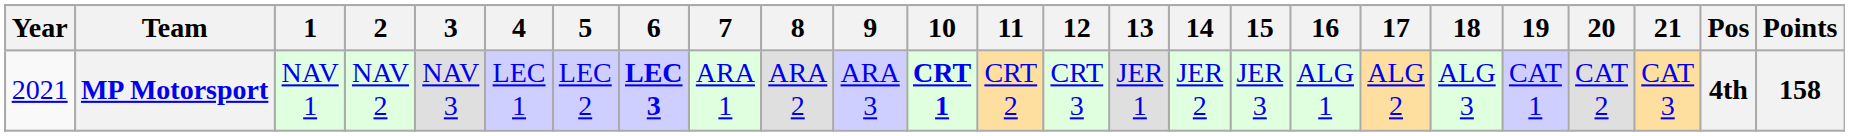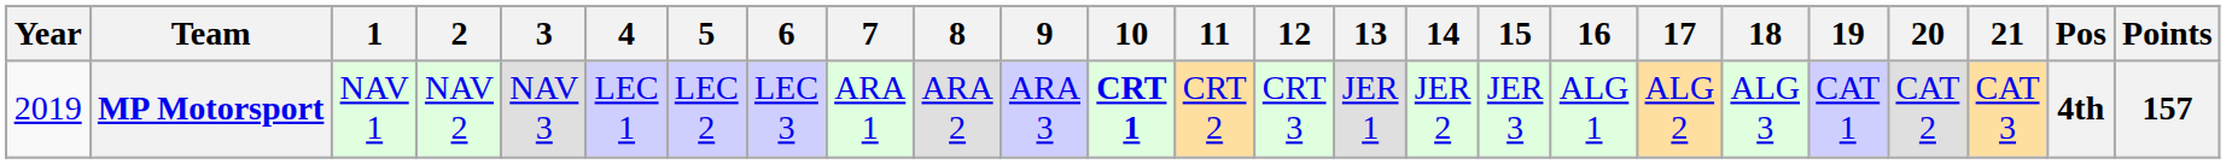MP Motorsport | Year: 2021 -> 2019
MP Motorsport | 6: bold -> normal
MP Motorsport | Points: 158 -> 157
